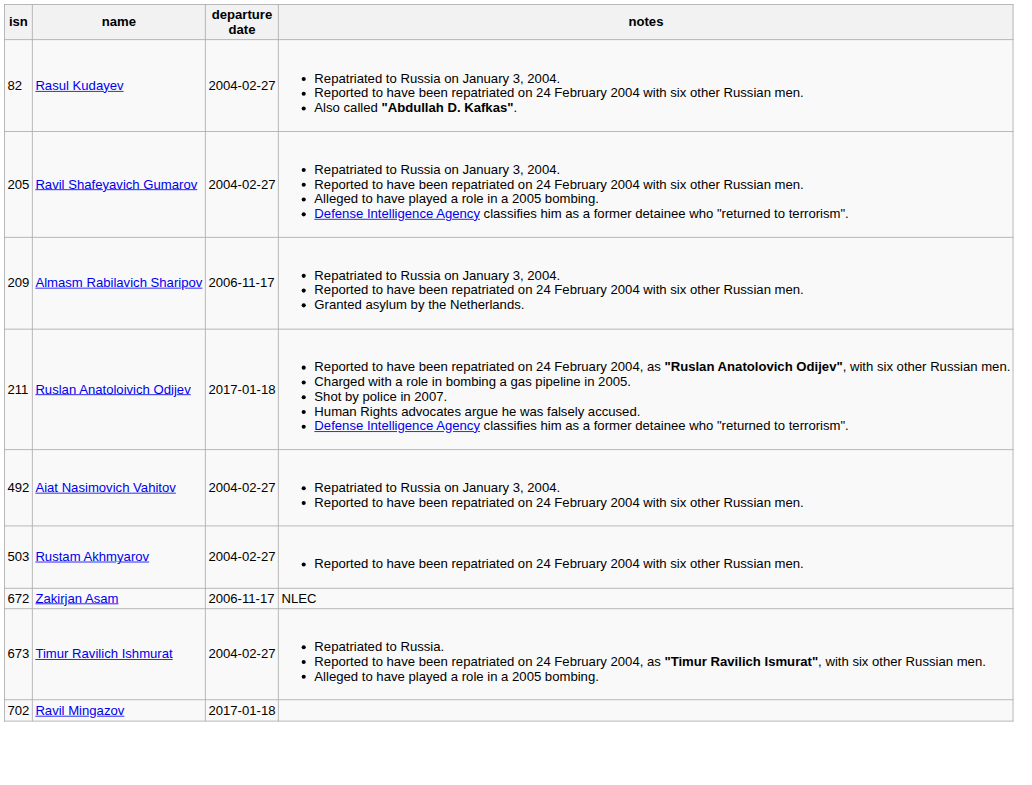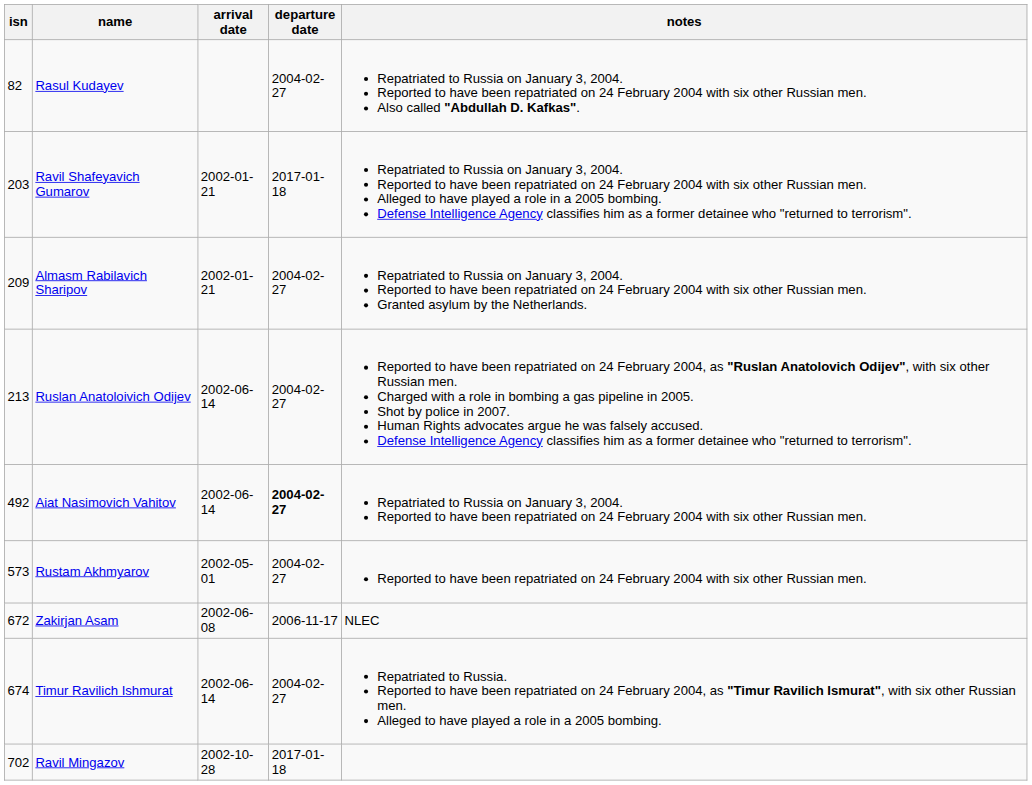+ column: arrival date | 2002-01-21 | 2002-01-21 | 2002-06-14 | 2002-06-14 | 2002-05-01 | 2002-06-08 | 2002-06-14 | 2002-10-28
Ravil Shafeyavich Gumarov | isn: 205 -> 203
Ravil Shafeyavich Gumarov | departure date: 2004-02-27 -> 2017-01-18
Almasm Rabilavich Sharipov | departure date: 2006-11-17 -> 2004-02-27
Ruslan Anatoloivich Odijev | isn: 211 -> 213
Ruslan Anatoloivich Odijev | departure date: 2017-01-18 -> 2004-02-27
Aiat Nasimovich Vahitov | departure date: normal -> bold
Rustam Akhmyarov | isn: 503 -> 573
Timur Ravilich Ishmurat | isn: 673 -> 674
